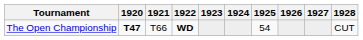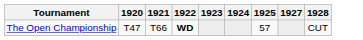- column: 1926
The Open Championship | 1920: bold -> normal
The Open Championship | 1925: 54 -> 57
